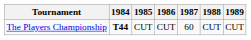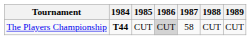The Players Championship | 1986: no background -> lightgrey background
The Players Championship | 1987: 60 -> 58
